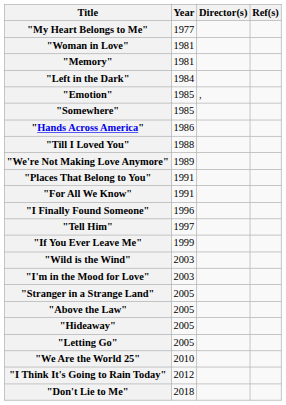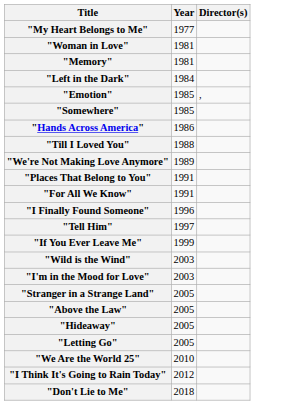- column: Ref(s)
